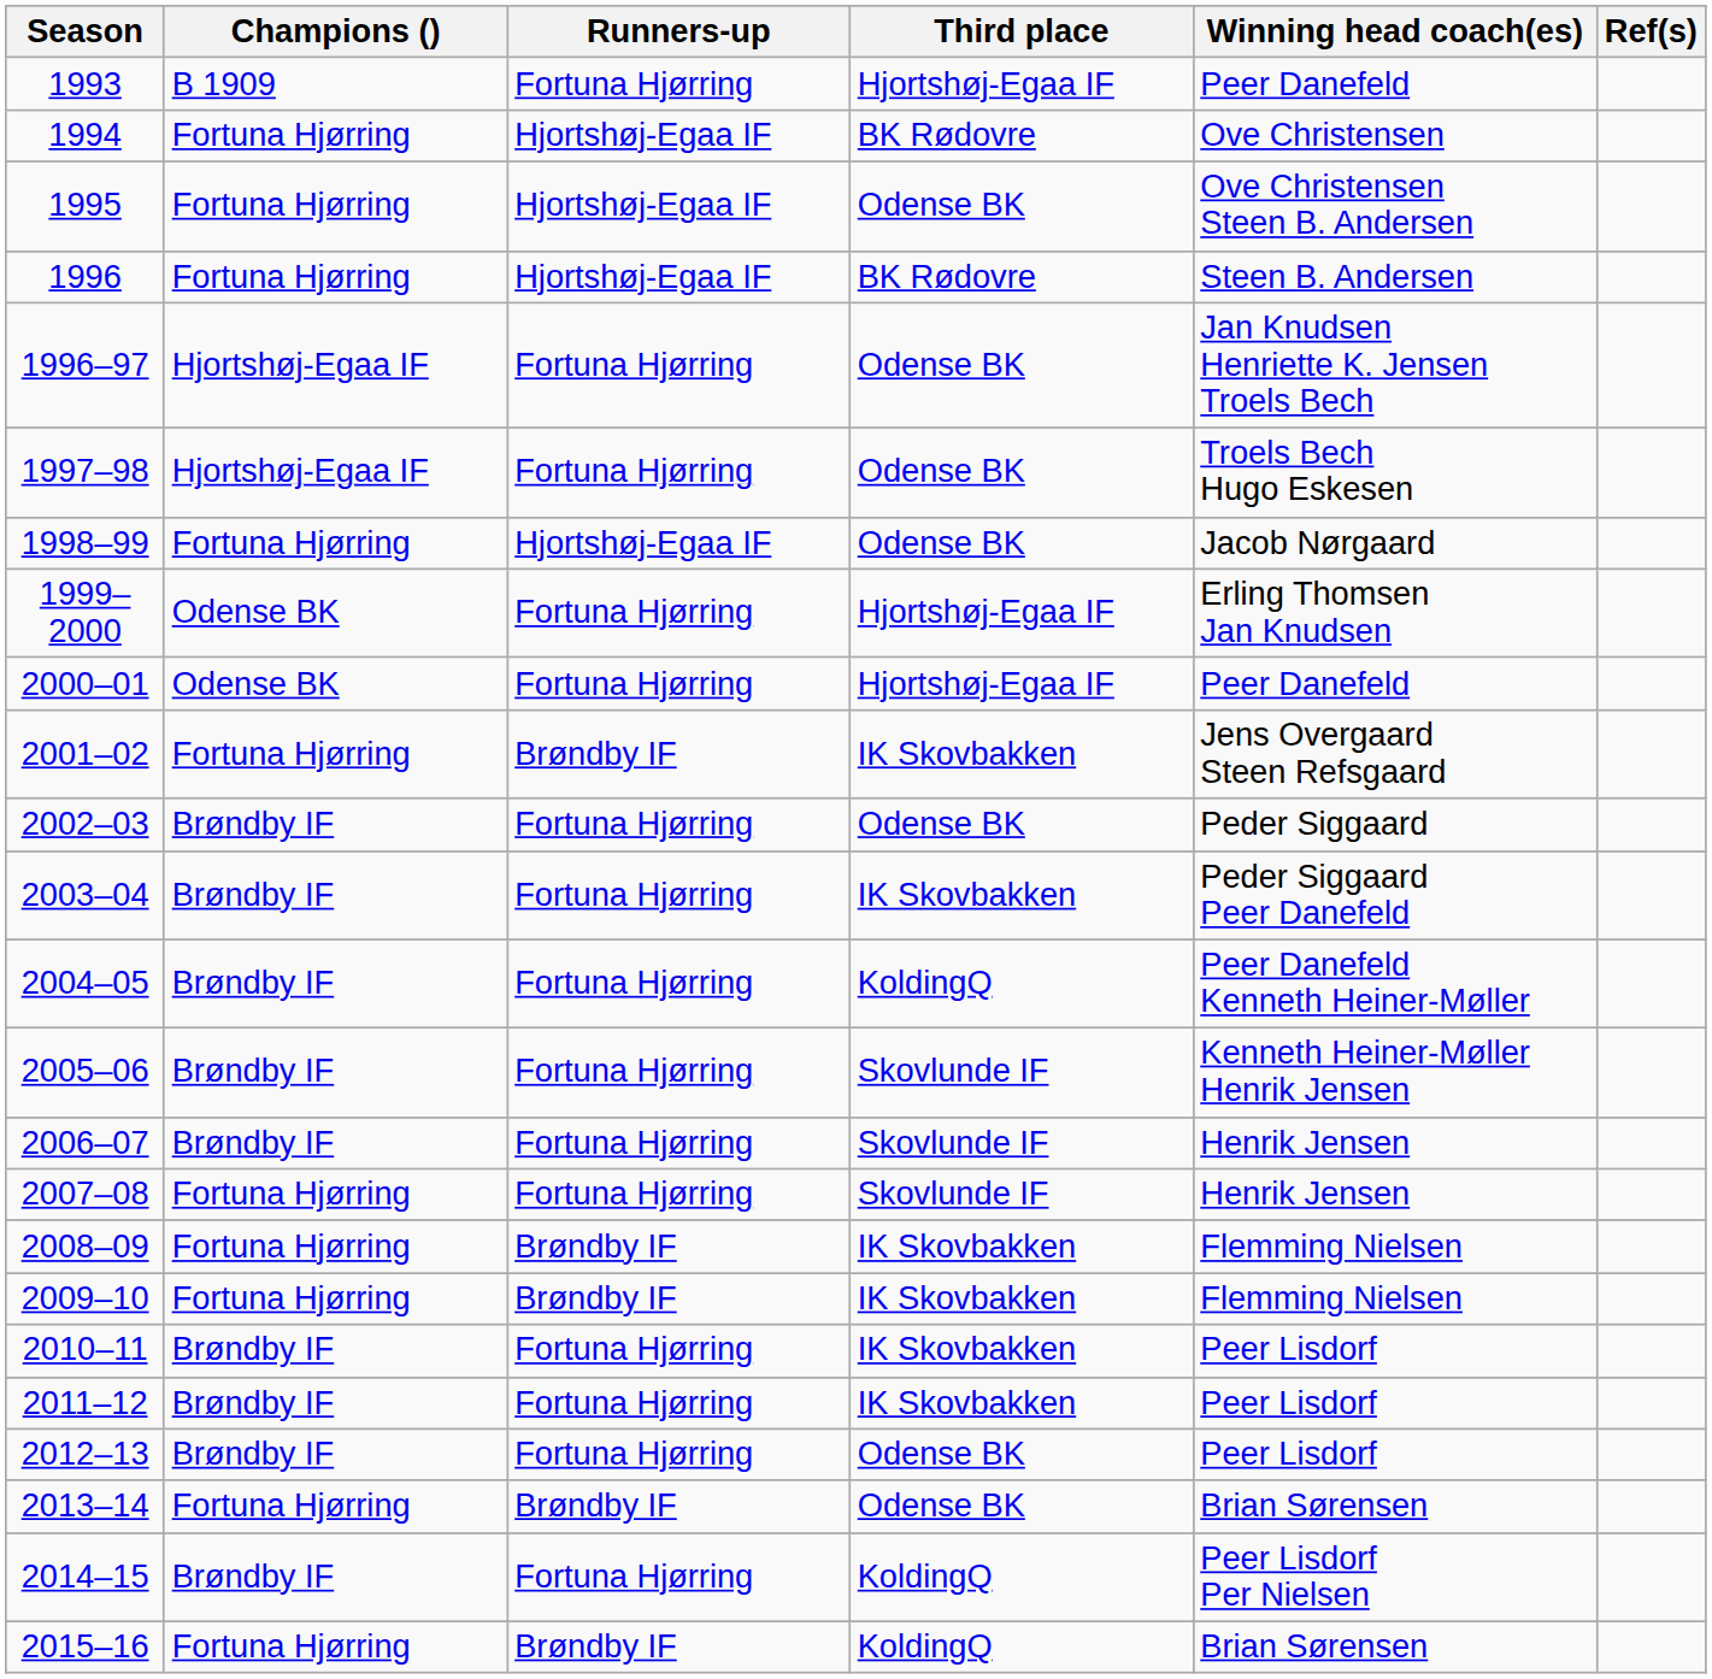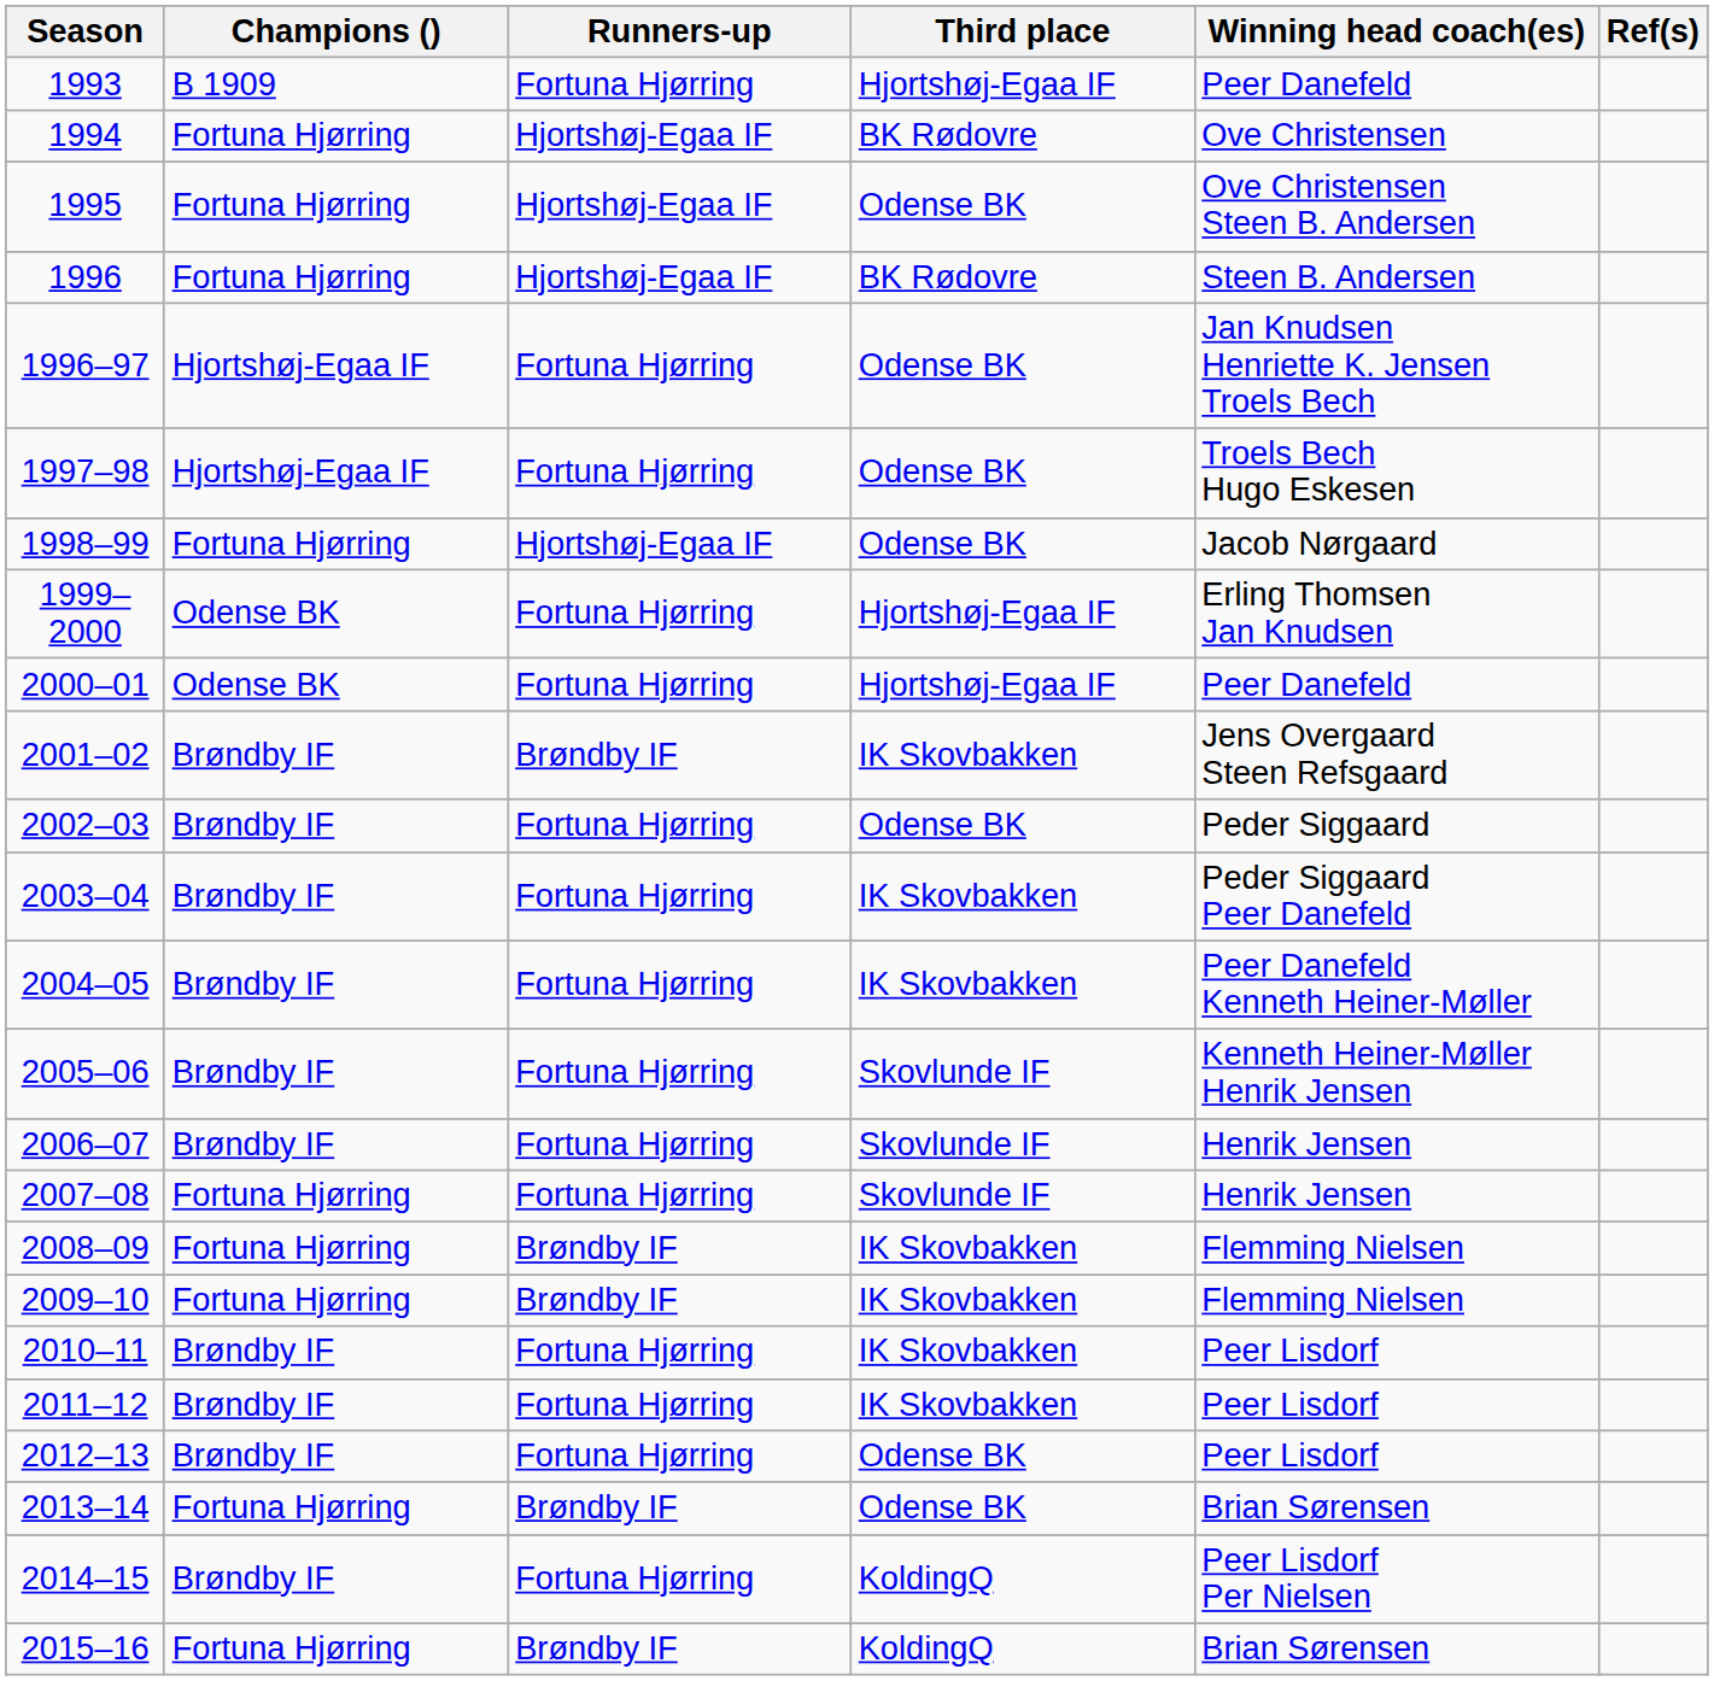2001–02 | Champions (): Fortuna Hjørring -> Brøndby IF
2004–05 | Third place: KoldingQ -> IK Skovbakken
